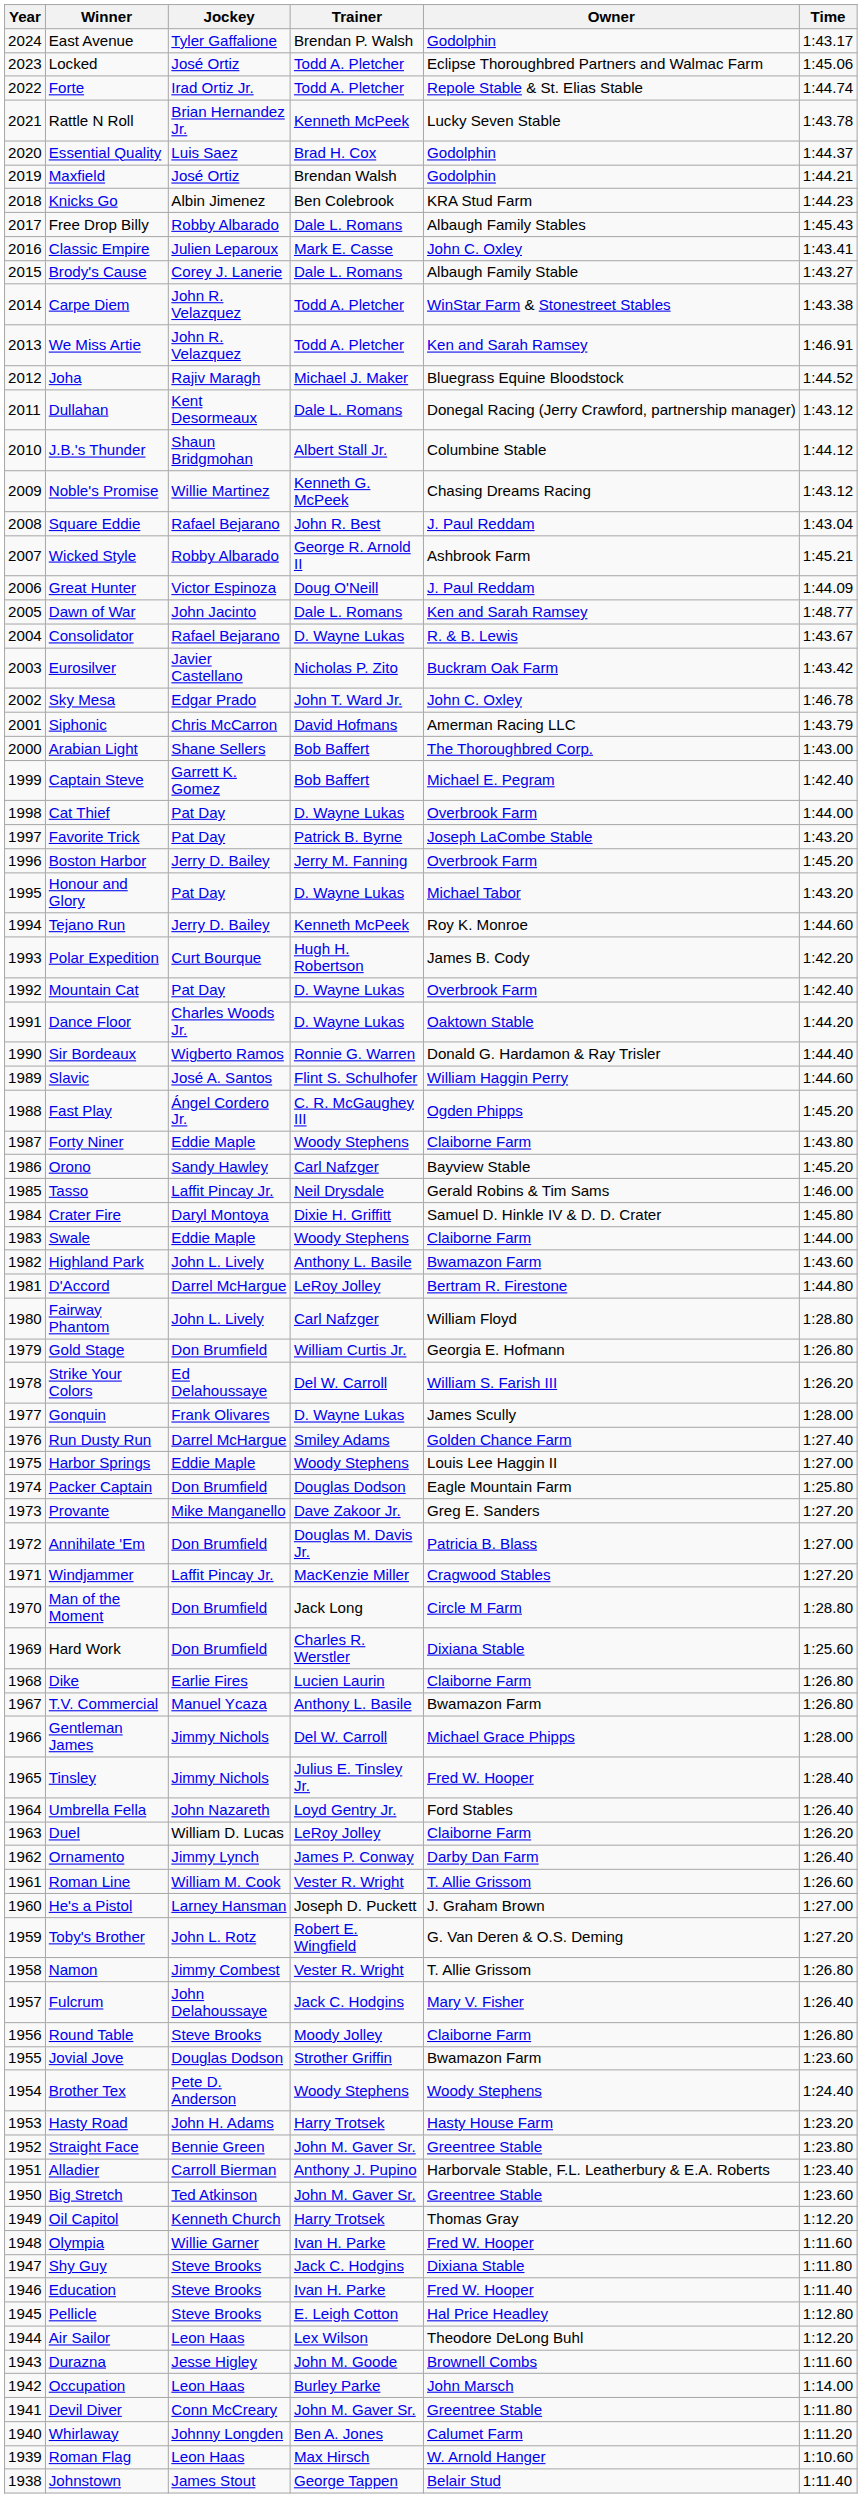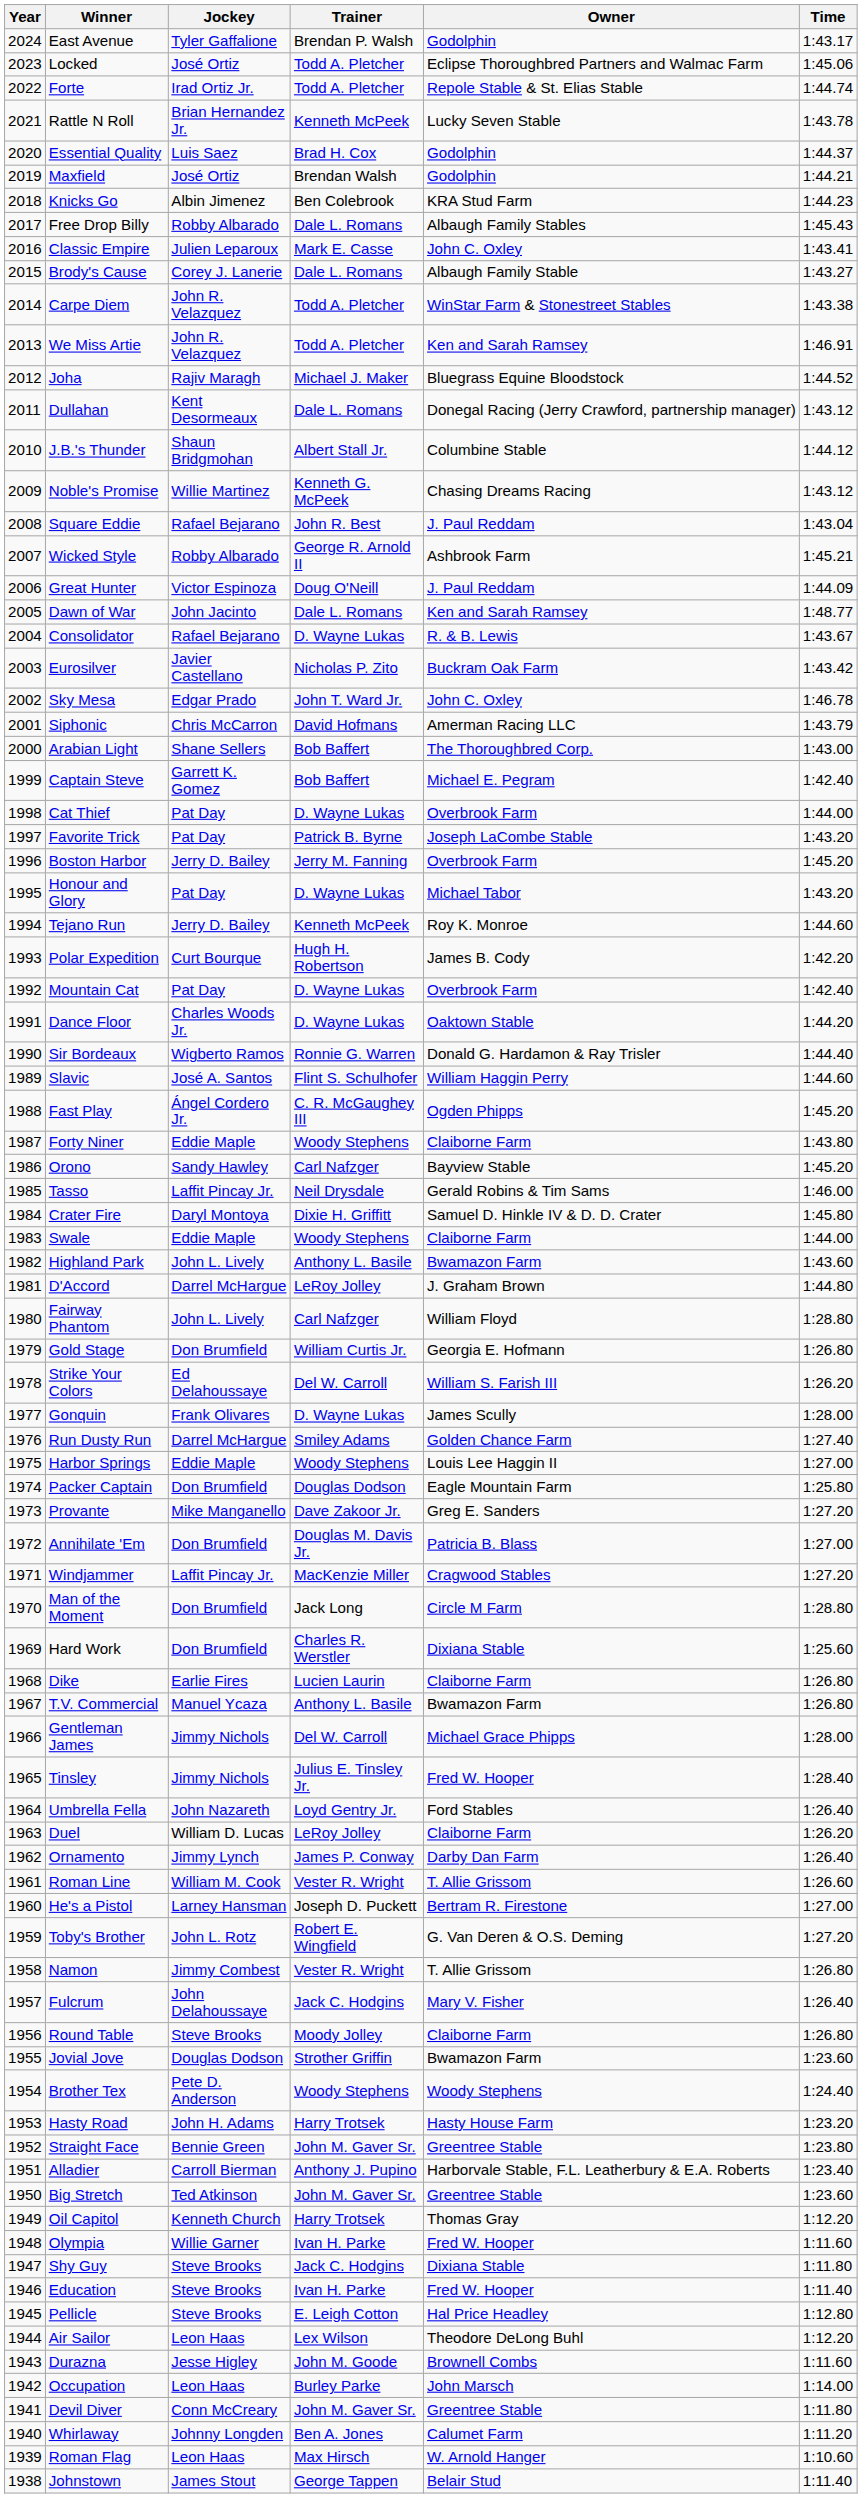D'Accord | Owner: Bertram R. Firestone -> J. Graham Brown
He's a Pistol | Owner: J. Graham Brown -> Bertram R. Firestone
